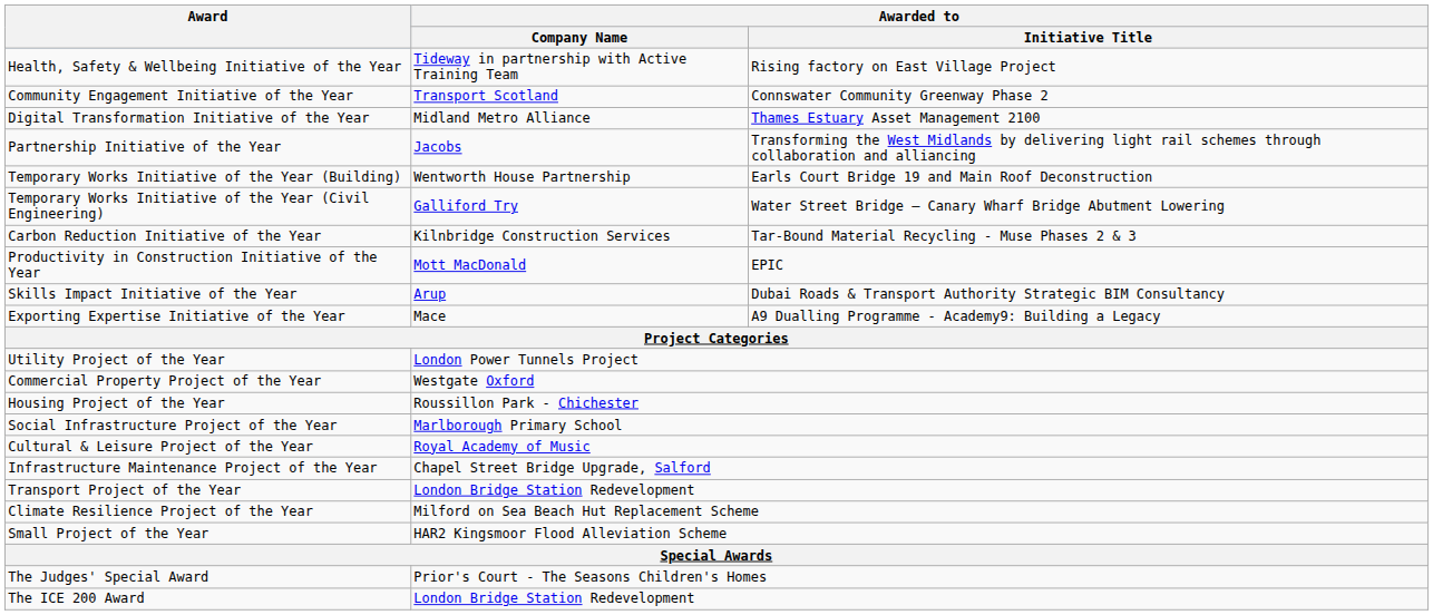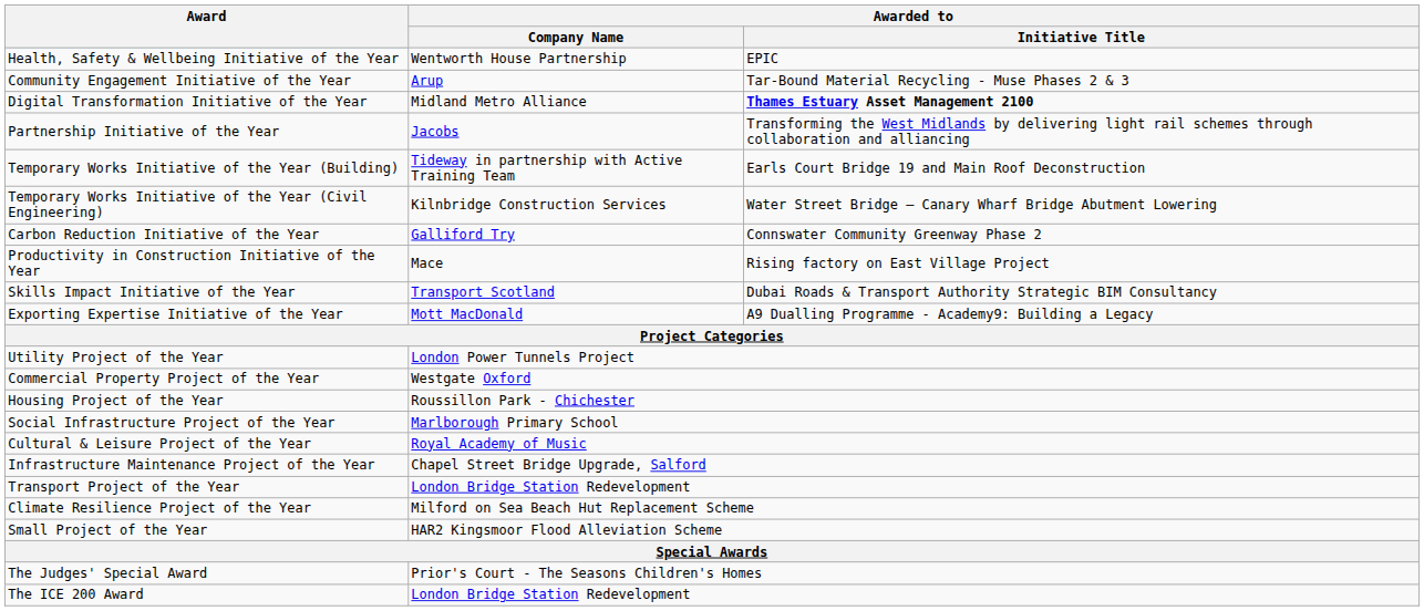Health, Safety & Wellbeing Initiative of the Year | Awarded to / Company Name: Tideway in partnership with Active Training Team -> Wentworth House Partnership
Health, Safety & Wellbeing Initiative of the Year | Awarded to / Initiative Title: Rising factory on East Village Project -> EPIC
Community Engagement Initiative of the Year | Awarded to / Company Name: Transport Scotland -> Arup
Community Engagement Initiative of the Year | Awarded to / Initiative Title: Connswater Community Greenway Phase 2 -> Tar-Bound Material Recycling - Muse Phases 2 & 3
Digital Transformation Initiative of the Year | Awarded to / Initiative Title: normal -> bold
Temporary Works Initiative of the Year (Building) | Awarded to / Company Name: Wentworth House Partnership -> Tideway in partnership with Active Training Team
Temporary Works Initiative of the Year (Civil Engineering) | Awarded to / Company Name: Galliford Try -> Kilnbridge Construction Services
Carbon Reduction Initiative of the Year | Awarded to / Company Name: Kilnbridge Construction Services -> Galliford Try
Carbon Reduction Initiative of the Year | Awarded to / Initiative Title: Tar-Bound Material Recycling - Muse Phases 2 & 3 -> Connswater Community Greenway Phase 2
Productivity in Construction Initiative of the Year | Awarded to / Company Name: Mott MacDonald -> Mace
Productivity in Construction Initiative of the Year | Awarded to / Initiative Title: EPIC -> Rising factory on East Village Project
Skills Impact Initiative of the Year | Awarded to / Company Name: Arup -> Transport Scotland
Exporting Expertise Initiative of the Year | Awarded to / Company Name: Mace -> Mott MacDonald
